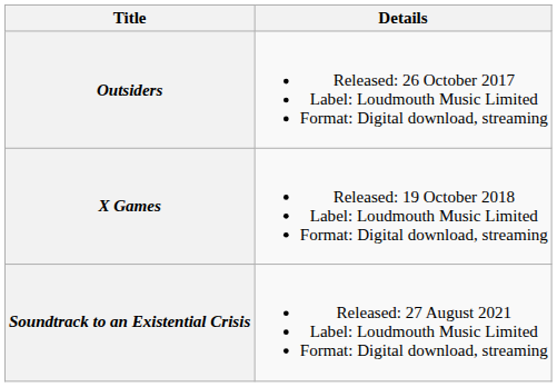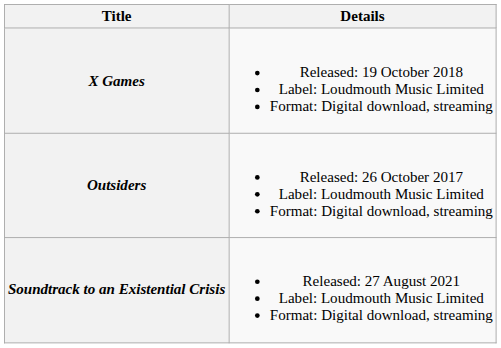rows swapped: Outsiders <-> X Games
